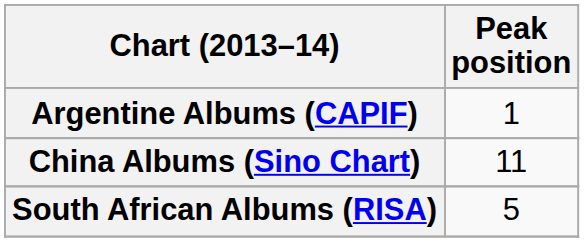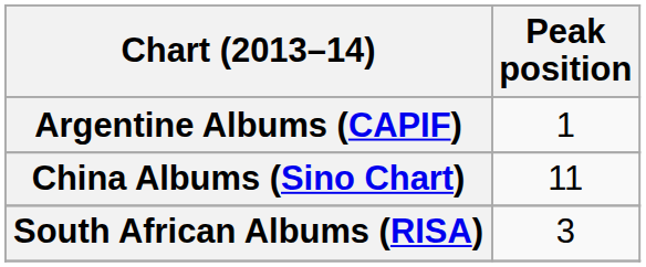South African Albums (RISA) | Peak position: 5 -> 3
